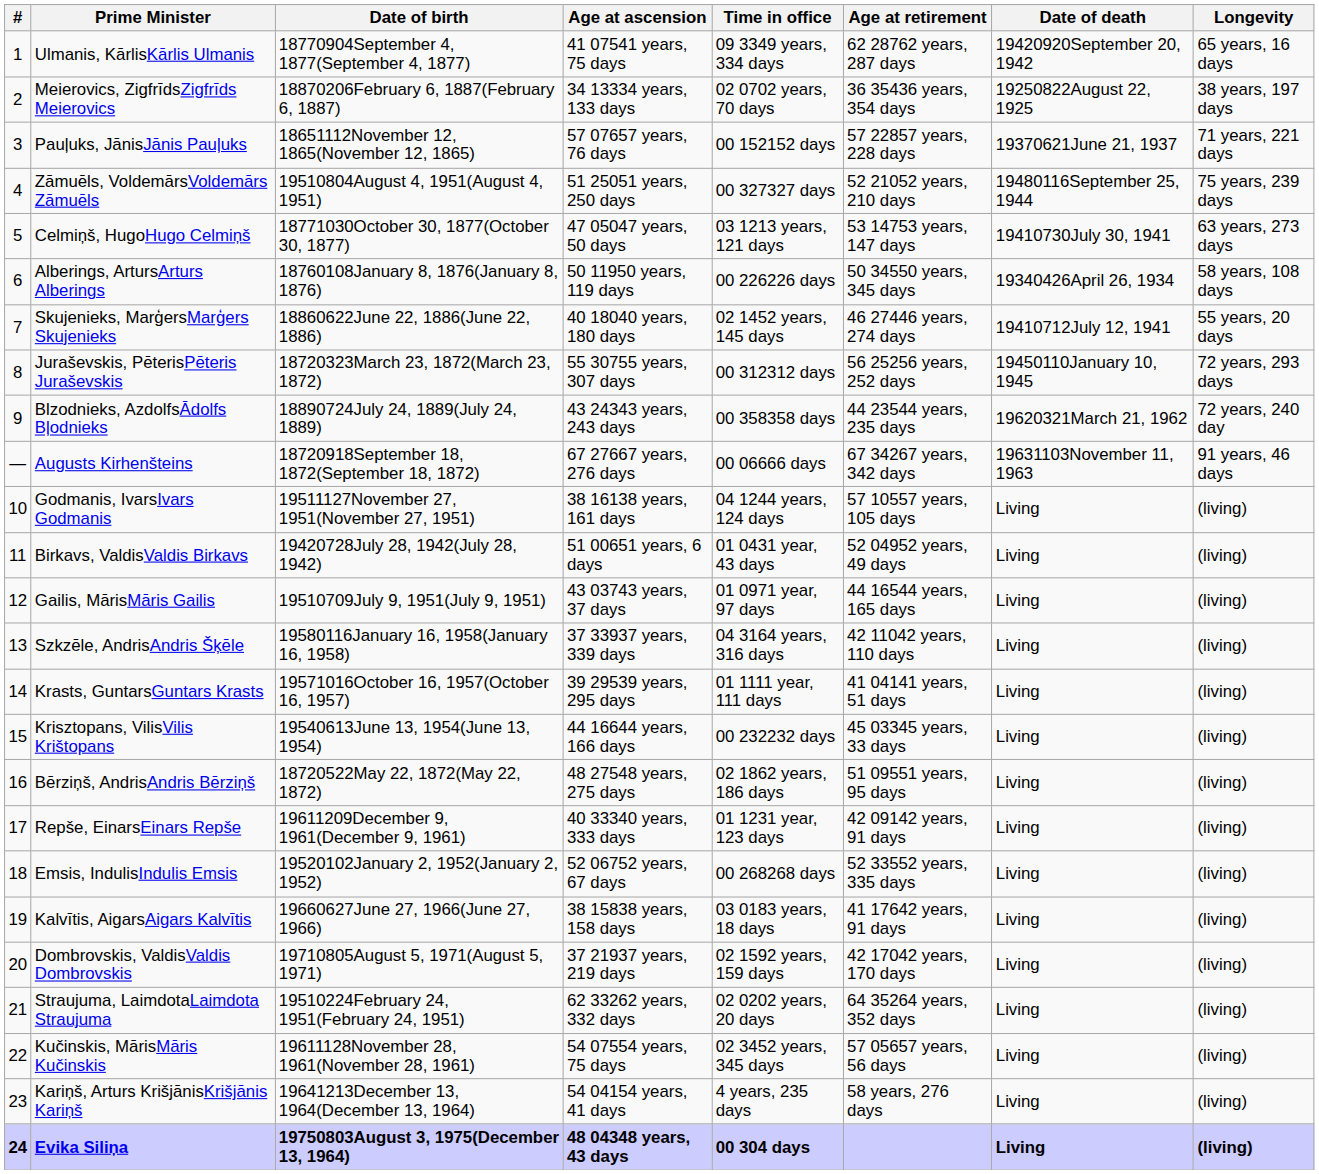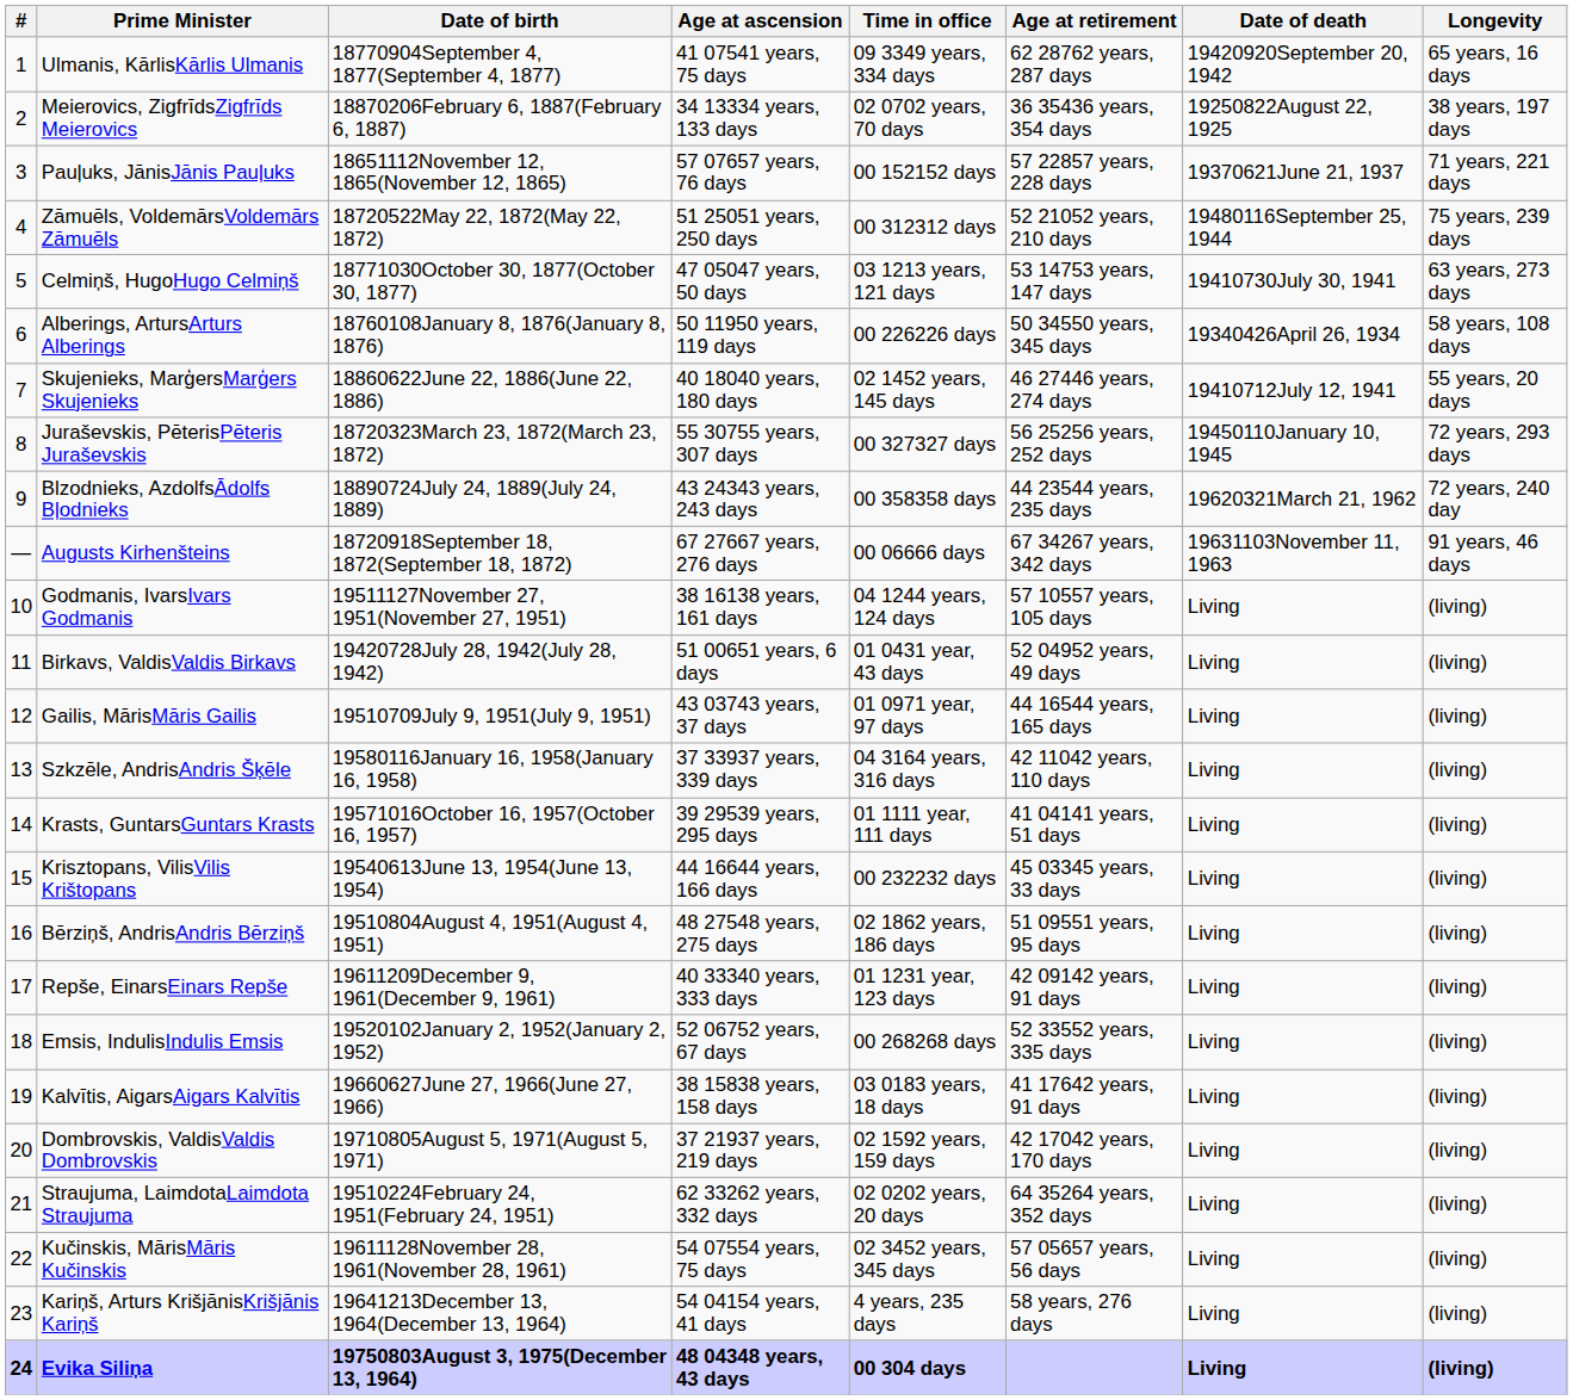Zāmuēls, VoldemārsVoldemārs Zāmuēls | Date of birth: 19510804August 4, 1951(August 4, 1951) -> 18720522May 22, 1872(May 22, 1872)
Zāmuēls, VoldemārsVoldemārs Zāmuēls | Time in office: 00 327327 days -> 00 312312 days
Juraševskis, PēterisPēteris Juraševskis | Time in office: 00 312312 days -> 00 327327 days
Bērziņš, AndrisAndris Bērziņš | Date of birth: 18720522May 22, 1872(May 22, 1872) -> 19510804August 4, 1951(August 4, 1951)
